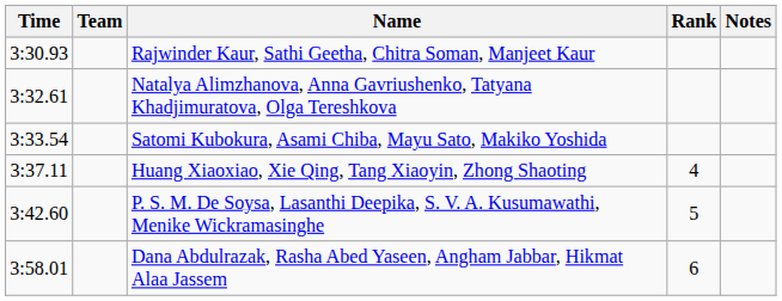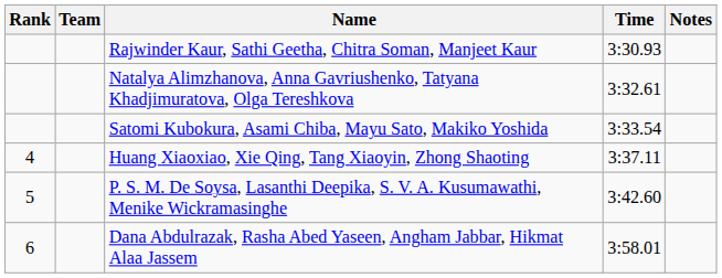columns swapped: Rank <-> Time
